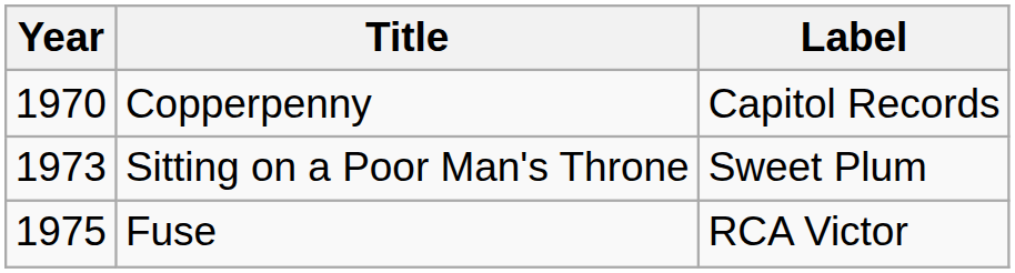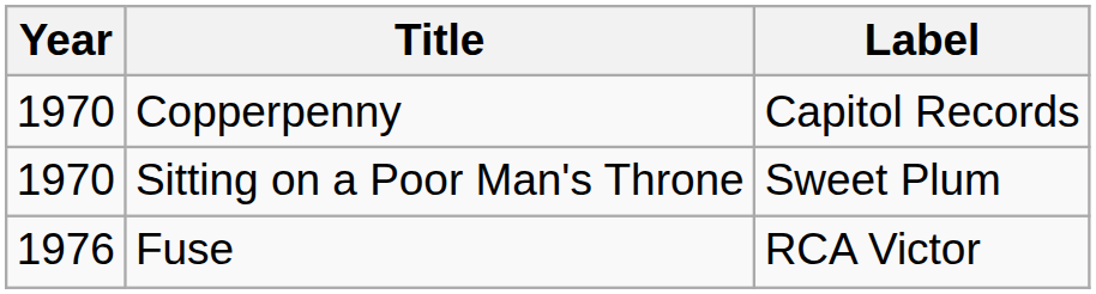Sitting on a Poor Man's Throne | Year: 1973 -> 1970
Fuse | Year: 1975 -> 1976
